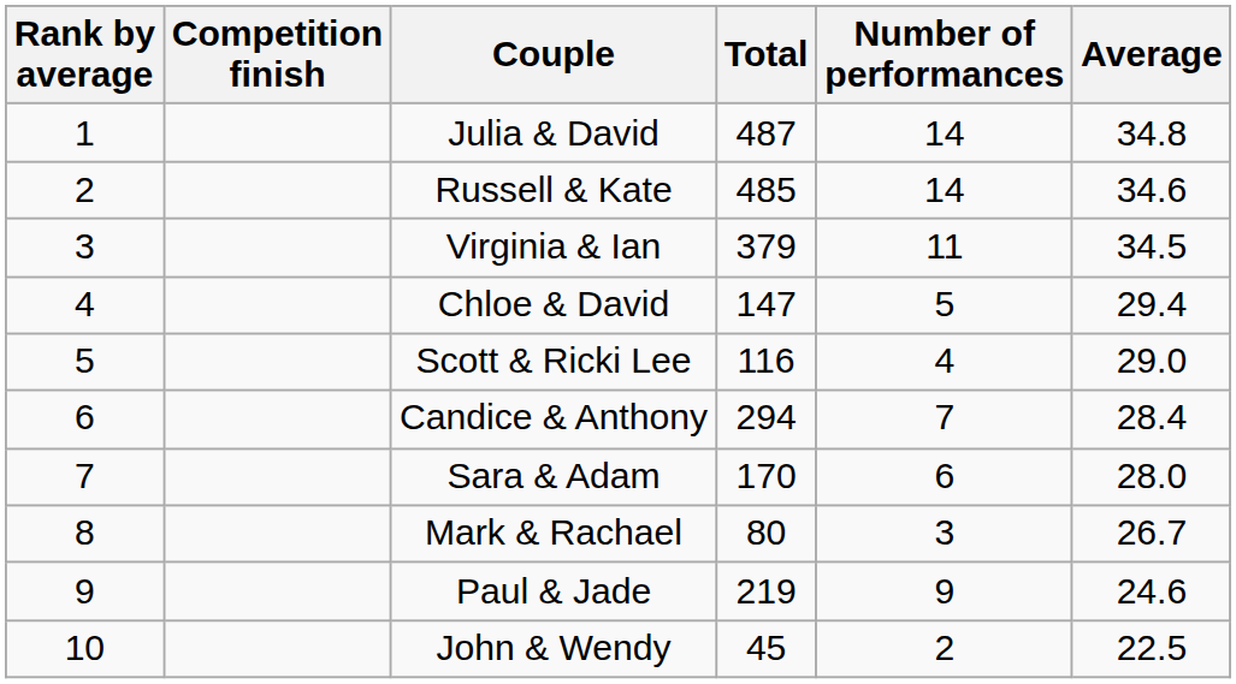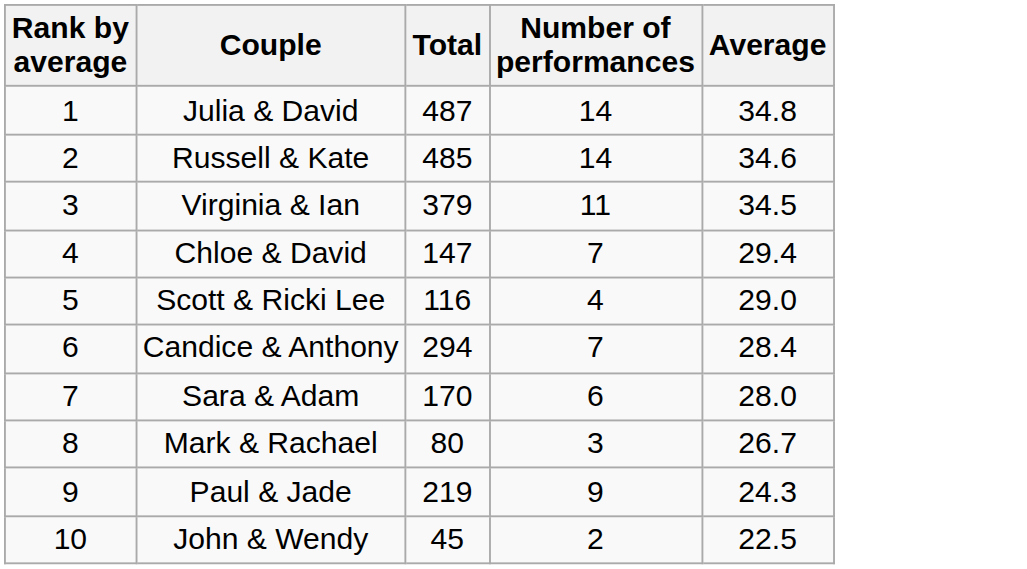- column: Competition finish
Chloe & David | Number of performances: 5 -> 7
Paul & Jade | Average: 24.6 -> 24.3
